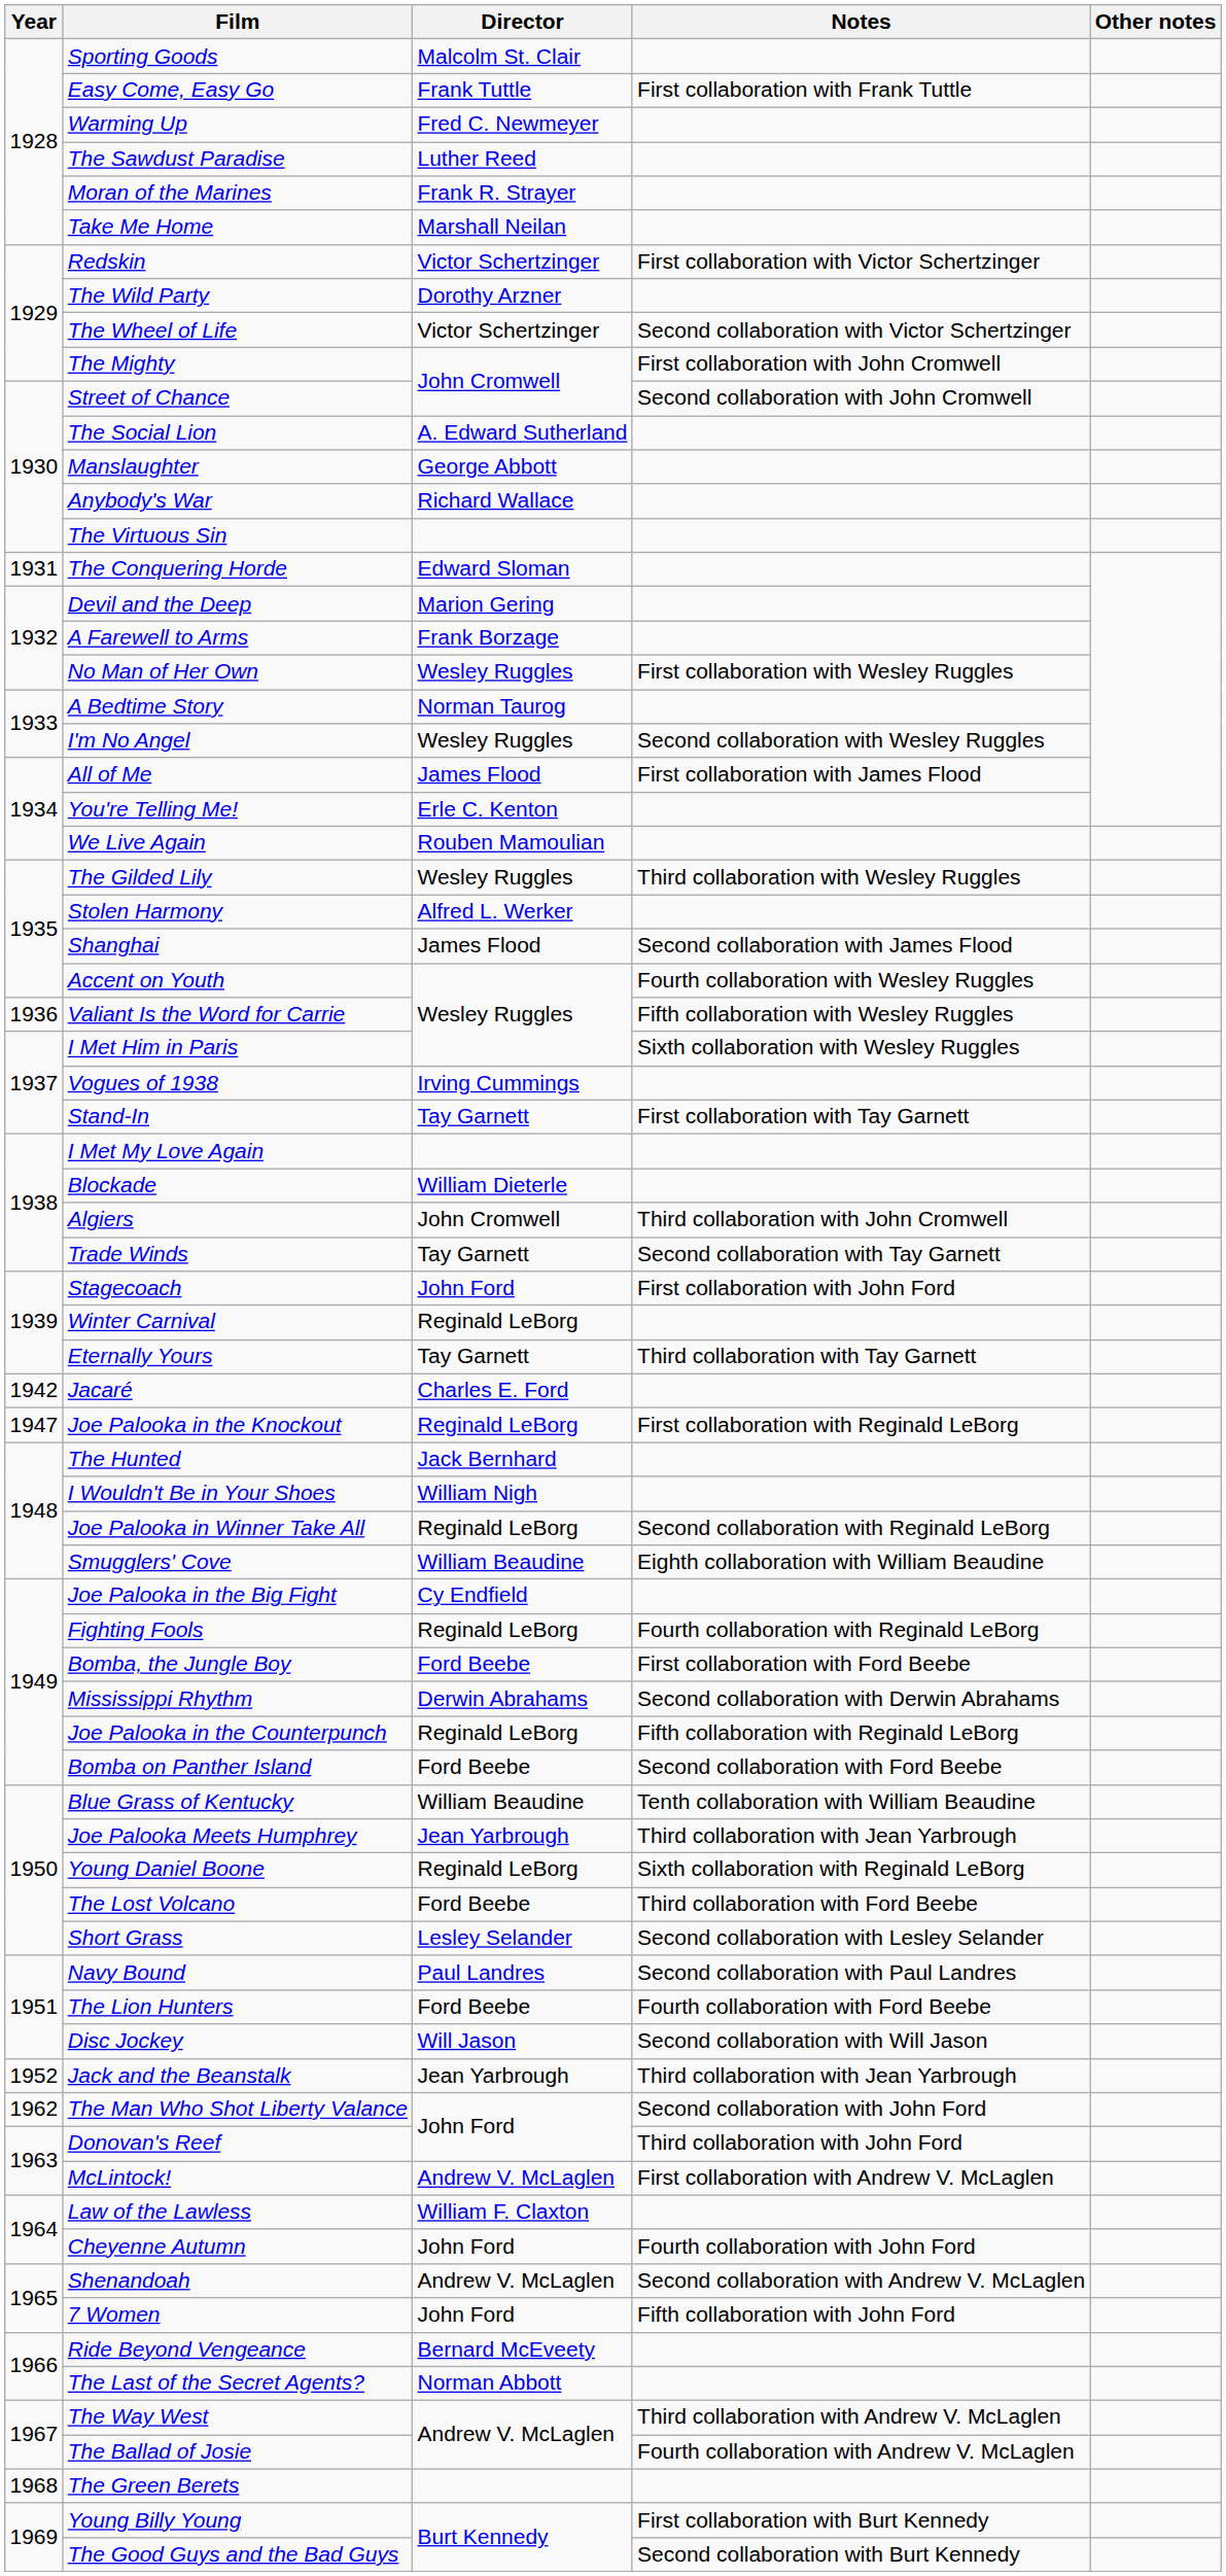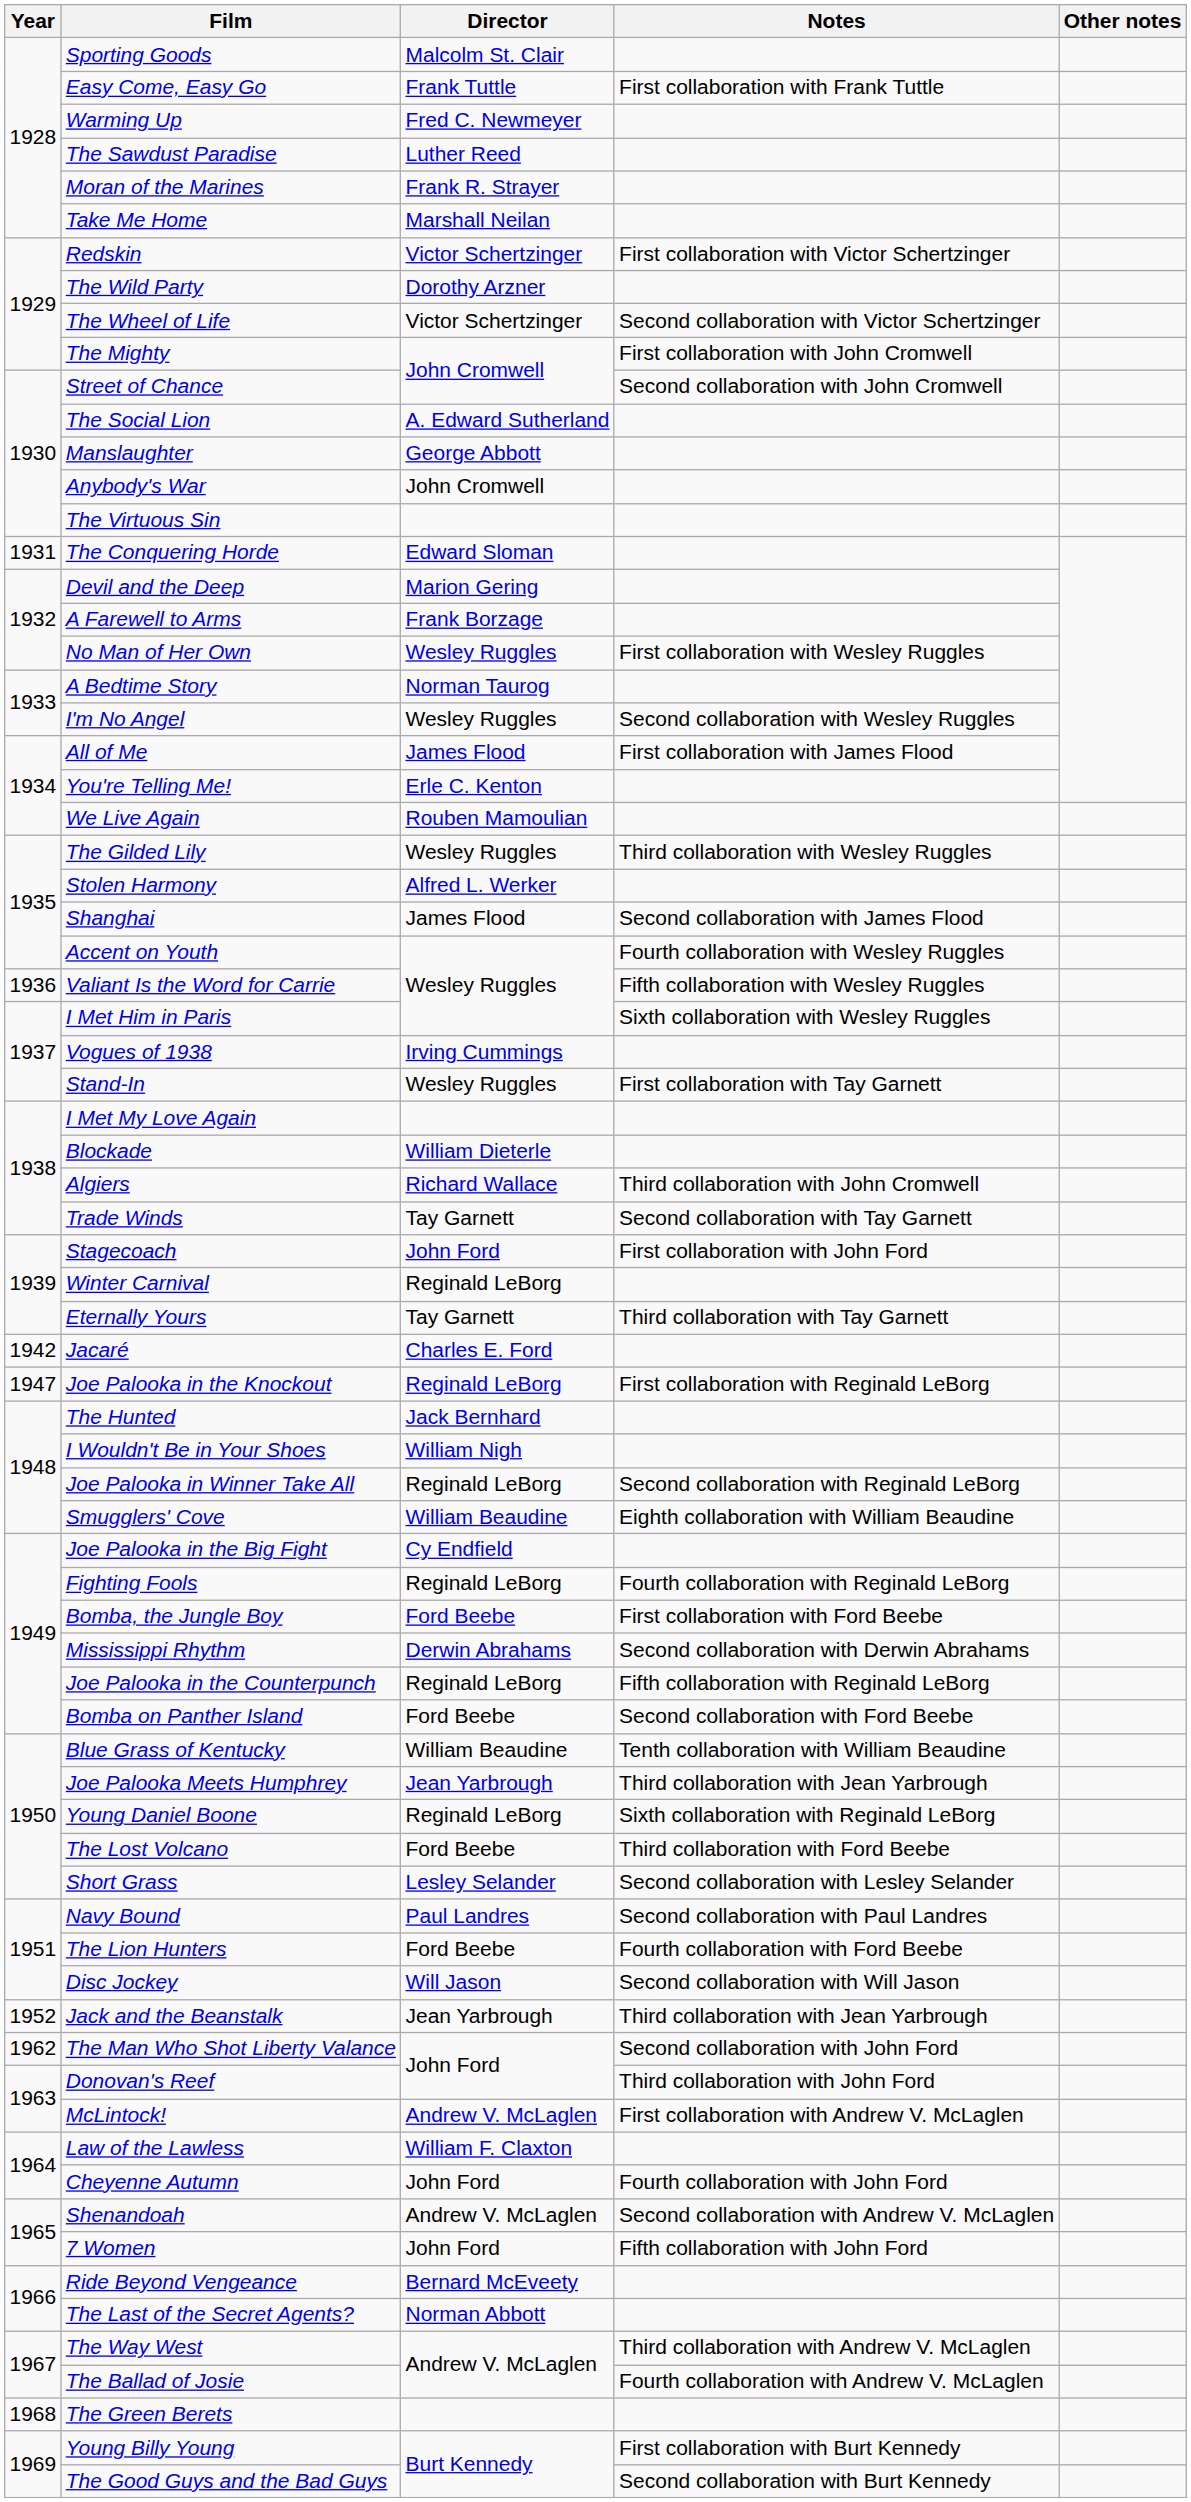Anybody's War | Director: Richard Wallace -> John Cromwell
Stand-In | Director: Tay Garnett -> Wesley Ruggles
Algiers | Director: John Cromwell -> Richard Wallace
